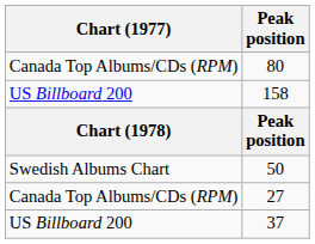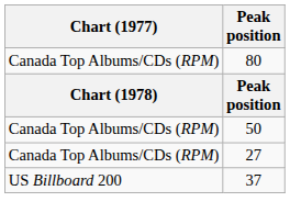- row: US Billboard 200 | 158
50 | Chart (1977): Swedish Albums Chart -> Canada Top Albums/CDs (RPM)
